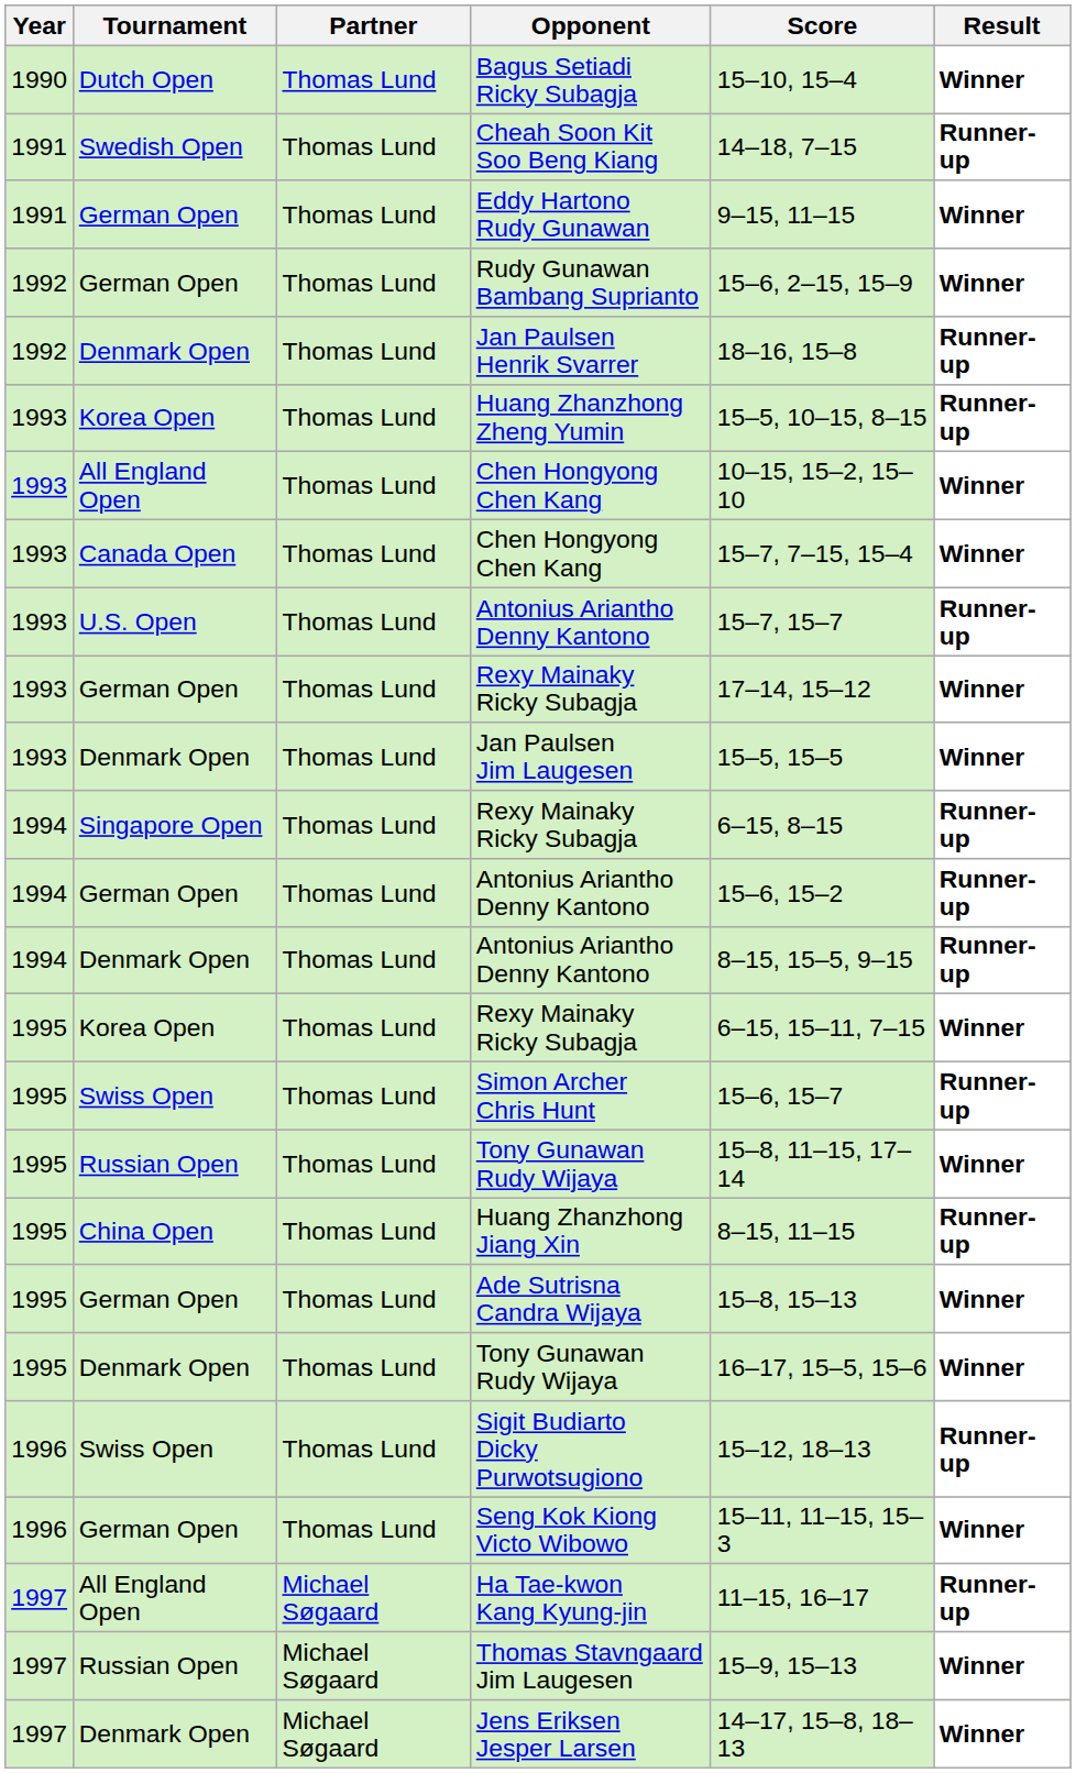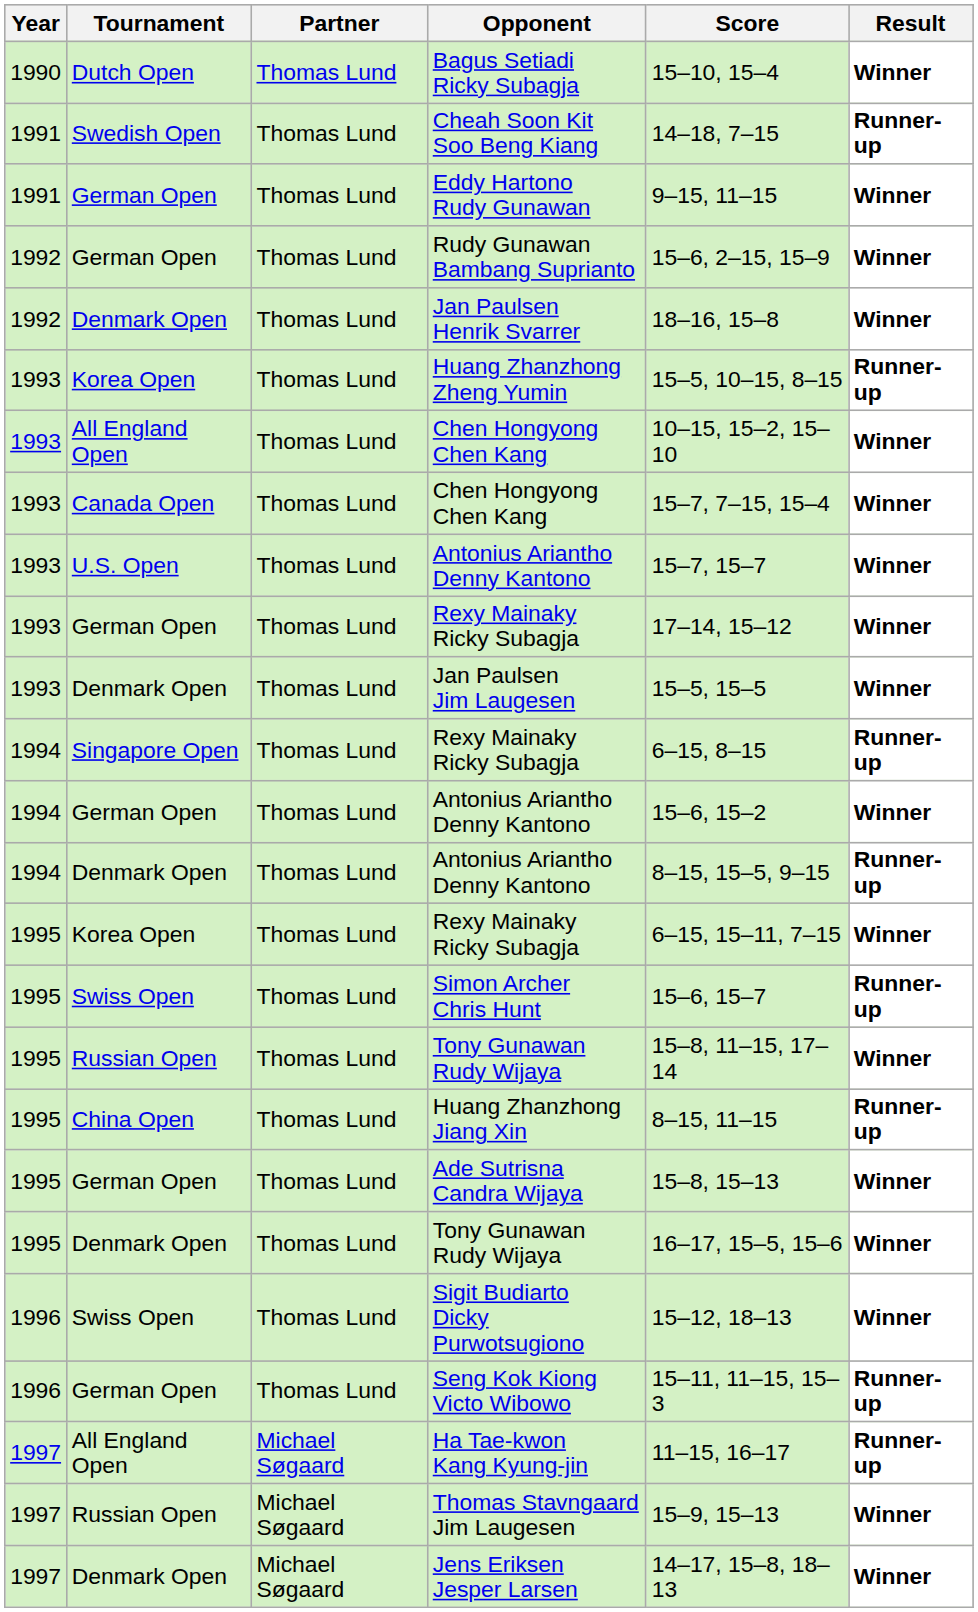Jan Paulsen Henrik Svarrer | Result: Runner-up -> Winner
U.S. Open / Antonius Ariantho Denny Kantono | Result: Runner-up -> Winner
German Open / Antonius Ariantho Denny Kantono | Result: Runner-up -> Winner
Sigit Budiarto Dicky Purwotsugiono | Result: Runner-up -> Winner
Seng Kok Kiong Victo Wibowo | Result: Winner -> Runner-up
